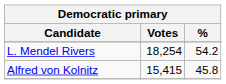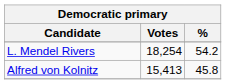Alfred von Kolnitz | Votes: 15,415 -> 15,413
